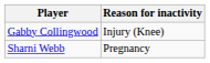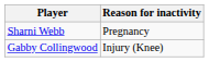rows swapped: Gabby Collingwood <-> Sharni Webb
